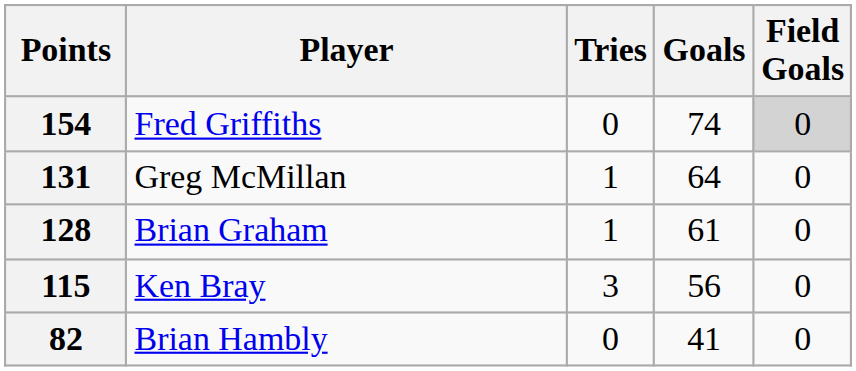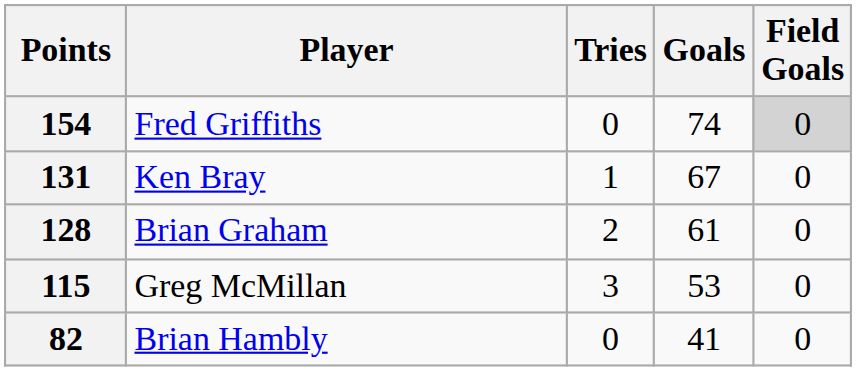131 | Player: Greg McMillan -> Ken Bray
131 | Goals: 64 -> 67
128 | Tries: 1 -> 2
115 | Player: Ken Bray -> Greg McMillan
115 | Goals: 56 -> 53
